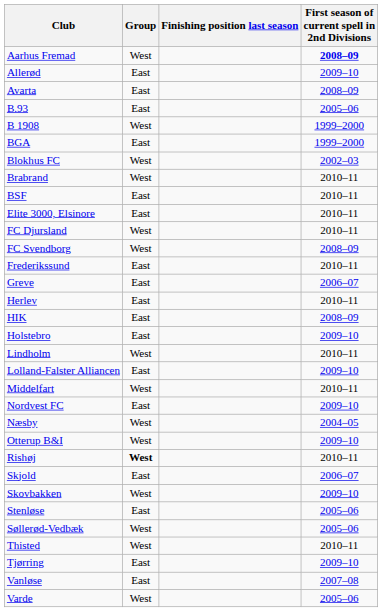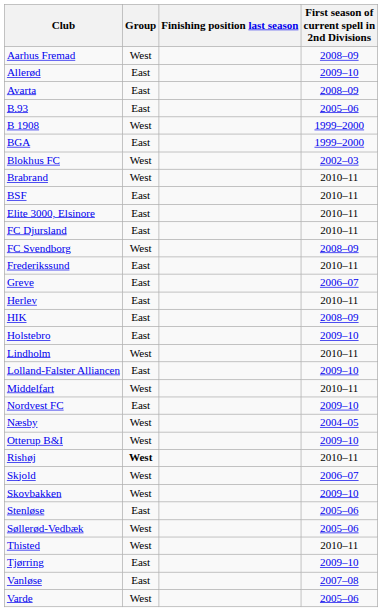Aarhus Fremad | First season of current spell in 2nd Divisions: bold -> normal
FC Djursland | Group: West -> East
Skjold | Group: East -> West
